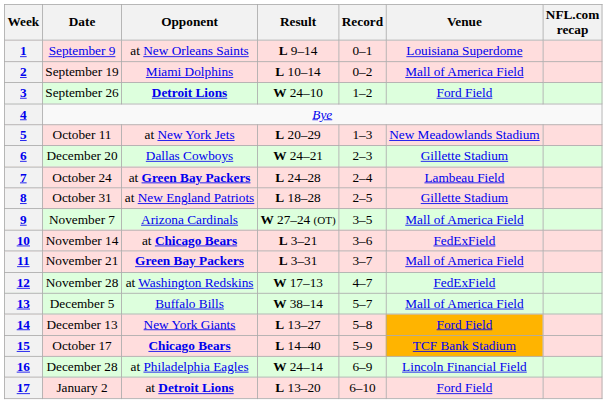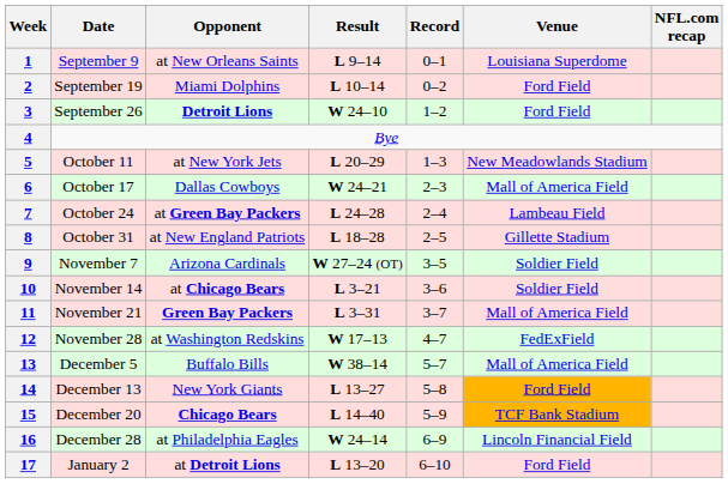2 | Venue: Mall of America Field -> Ford Field
6 | Date: December 20 -> October 17
6 | Venue: Gillette Stadium -> Mall of America Field
9 | Venue: Mall of America Field -> Soldier Field
10 | Venue: FedExField -> Soldier Field
15 | Date: October 17 -> December 20
